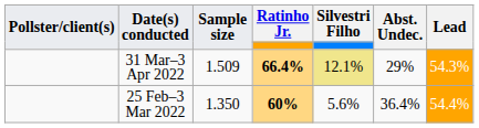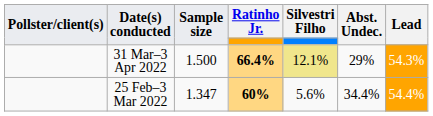31 Mar–3 Apr 2022 | Sample size: 1.509 -> 1.500
25 Feb–3 Mar 2022 | Sample size: 1.350 -> 1.347
25 Feb–3 Mar 2022 | Abst. Undec.: 36.4% -> 34.4%
